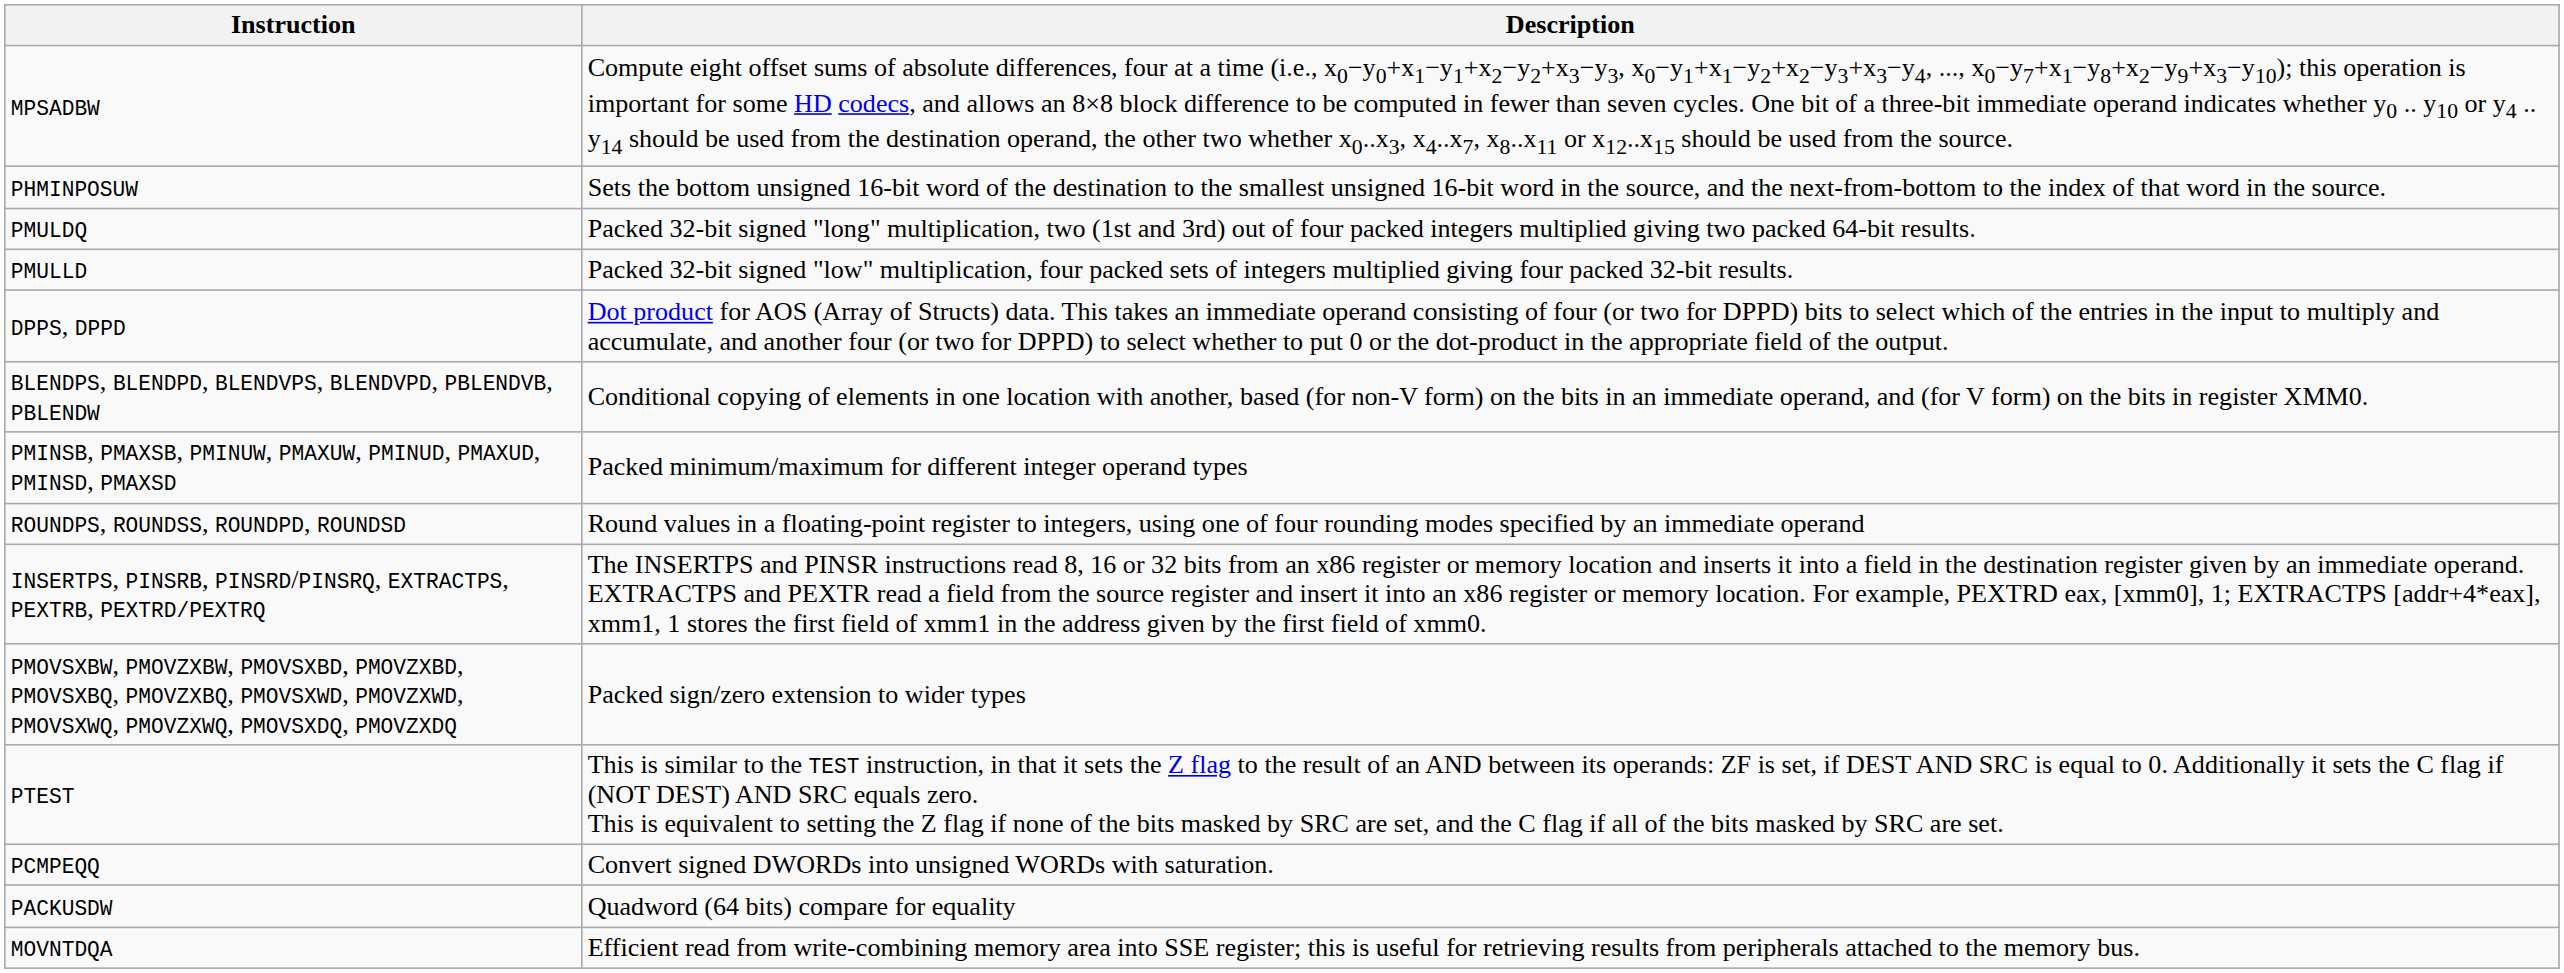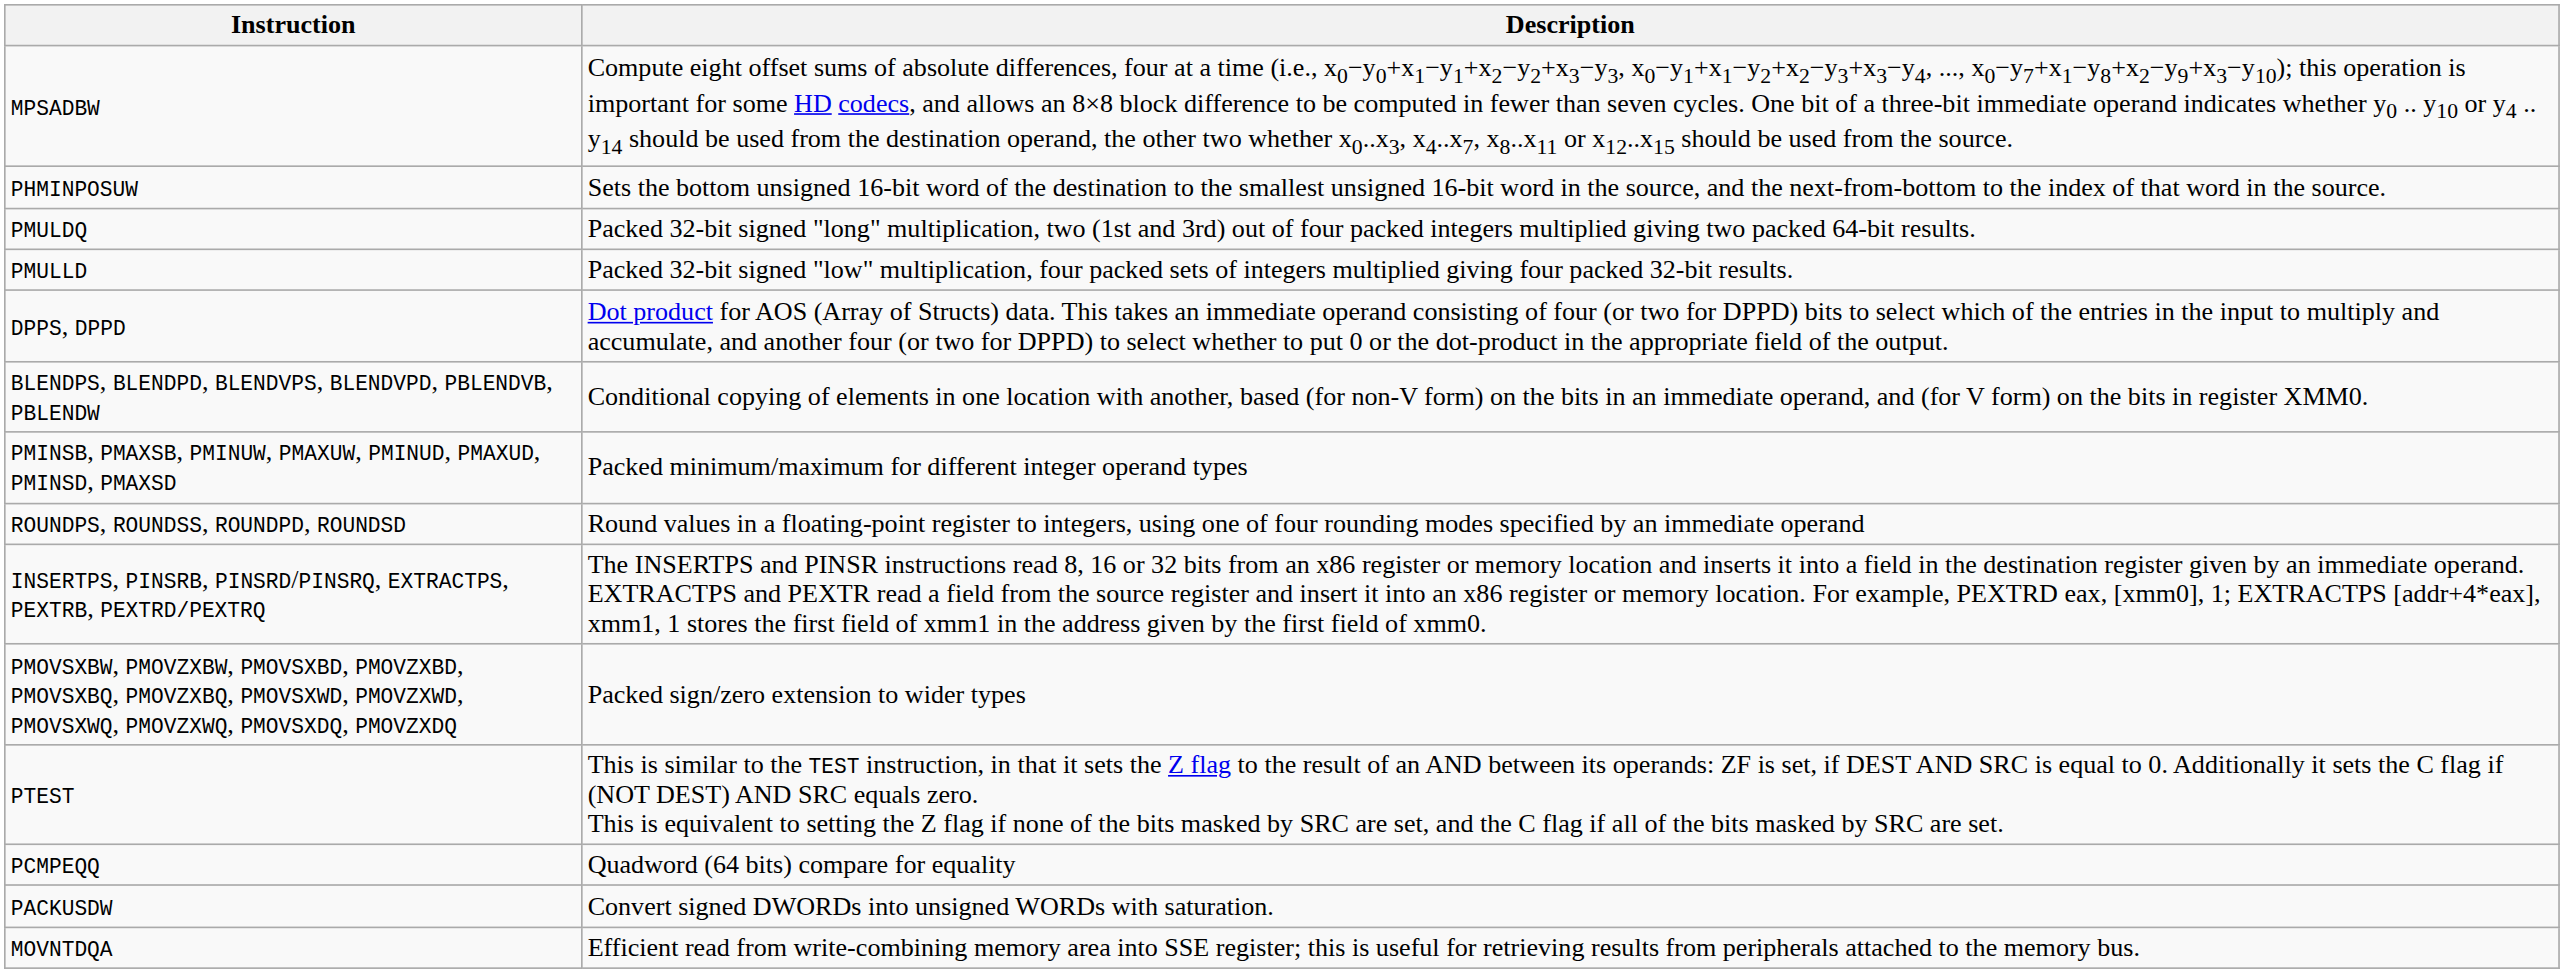PCMPEQQ | Description: Convert signed DWORDs into unsigned WORDs with saturation. -> Quadword (64 bits) compare for equality
PACKUSDW | Description: Quadword (64 bits) compare for equality -> Convert signed DWORDs into unsigned WORDs with saturation.
